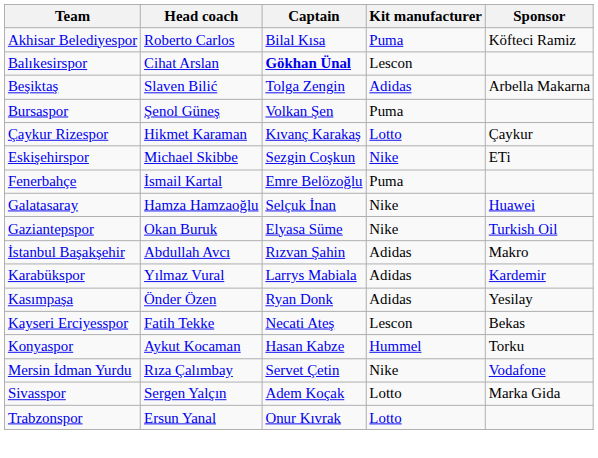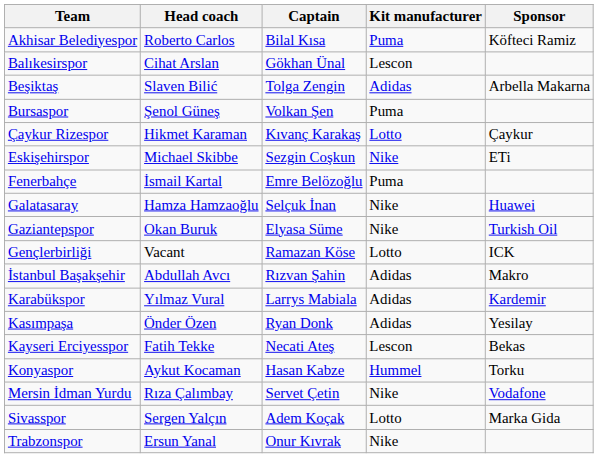Balıkesirspor | Captain: bold -> normal
+ row: Gençlerbirliği | Vacant | Ramazan Köse | Lotto | ICK
Trabzonspor | Kit manufacturer: Lotto -> Nike
